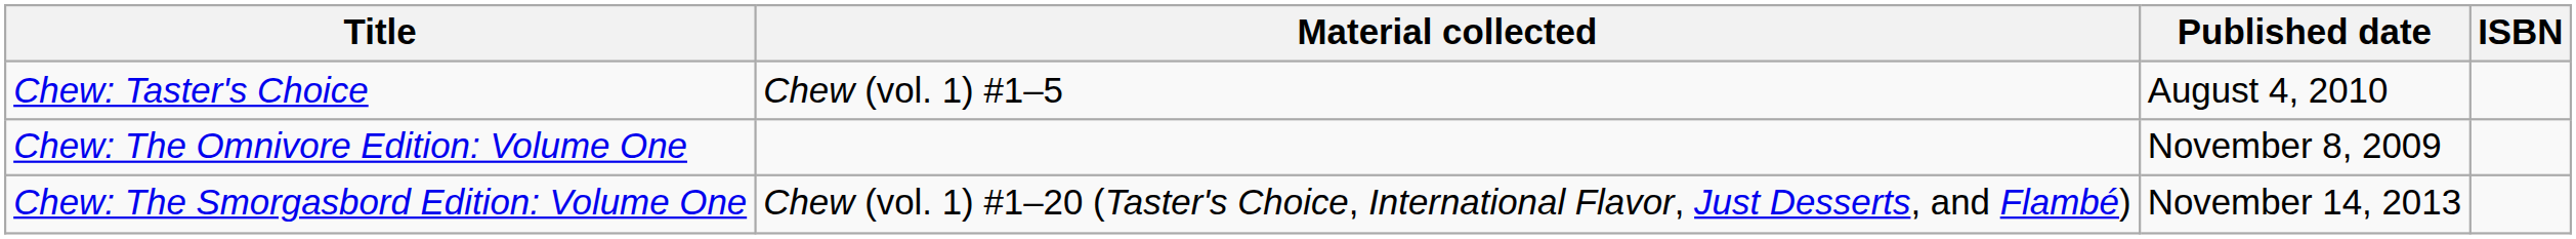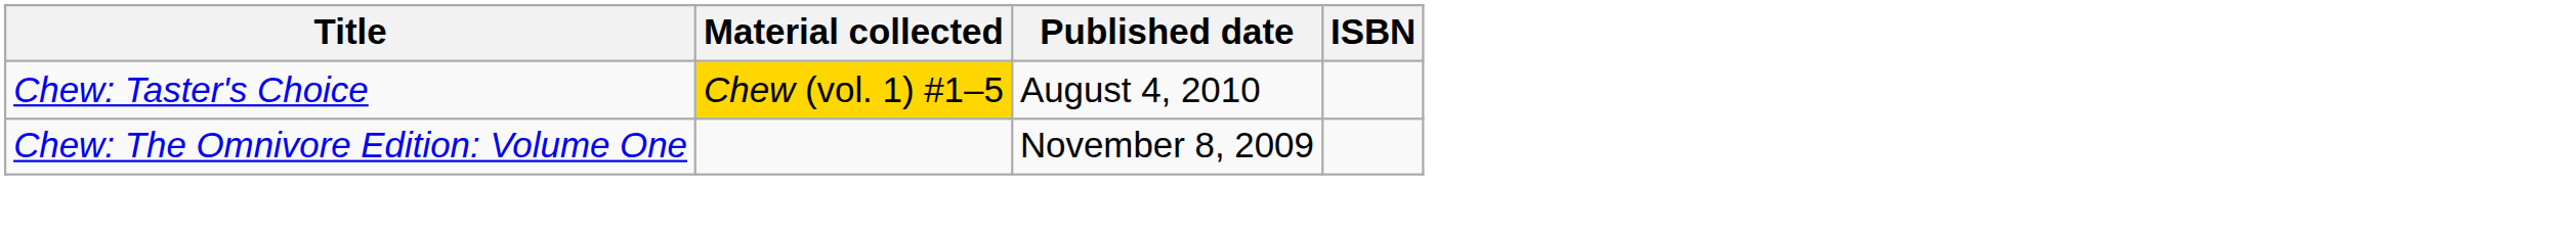Chew: Taster's Choice | Material collected: no background -> gold background
- row: Chew: The Smorgasbord Edition: Volume One | Chew (vol. 1) #1–20 (Taster's Choice, International Flavor, Just Desserts, and Flambé) | November 14, 2013
